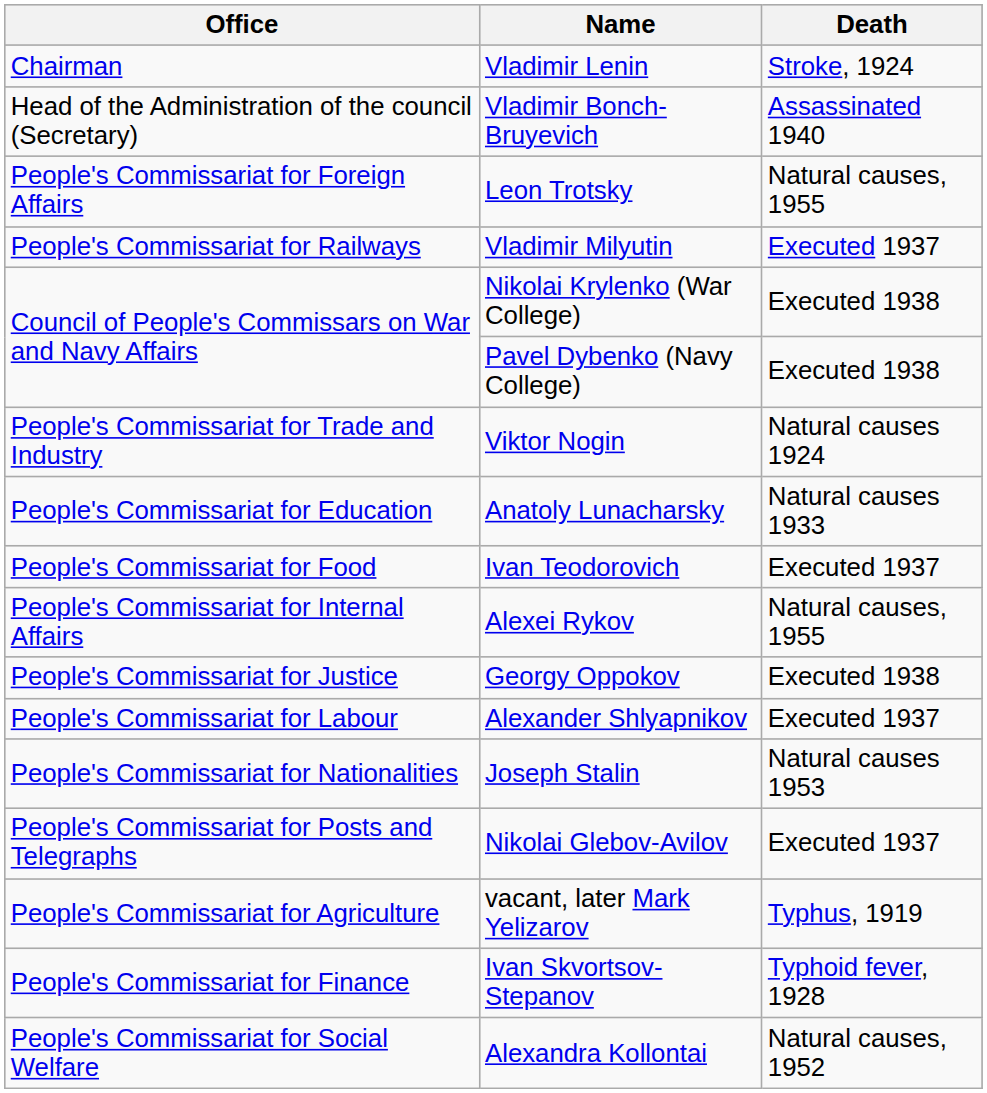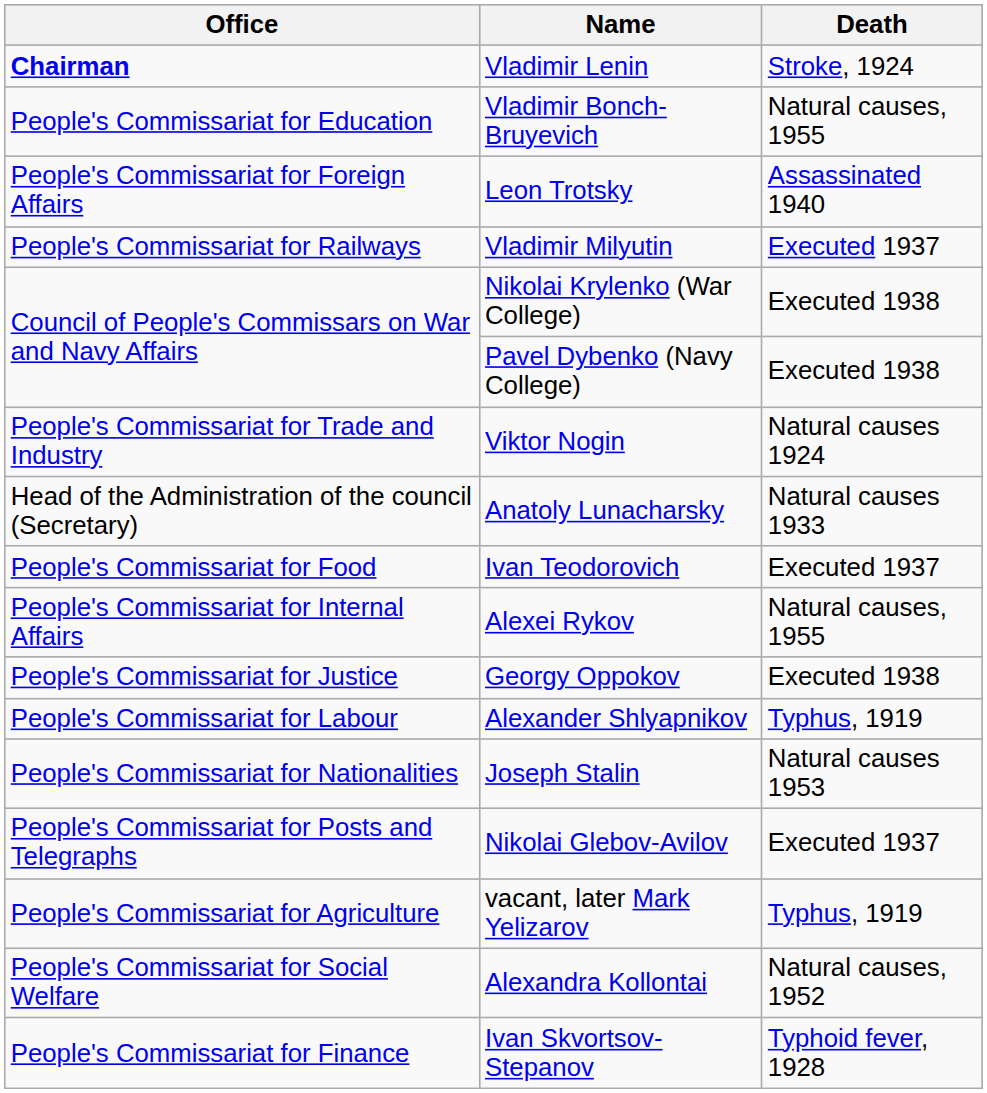Vladimir Lenin | Office: normal -> bold
Vladimir Bonch-Bruyevich | Office: Head of the Administration of the council (Secretary) -> People's Commissariat for Education
Vladimir Bonch-Bruyevich | Death: Assassinated 1940 -> Natural causes, 1955
Leon Trotsky | Death: Natural causes, 1955 -> Assassinated 1940
Anatoly Lunacharsky | Office: People's Commissariat for Education -> Head of the Administration of the council (Secretary)
Alexander Shlyapnikov | Death: Executed 1937 -> Typhus, 1919
rows swapped: Ivan Skvortsov-Stepanov <-> Alexandra Kollontai
